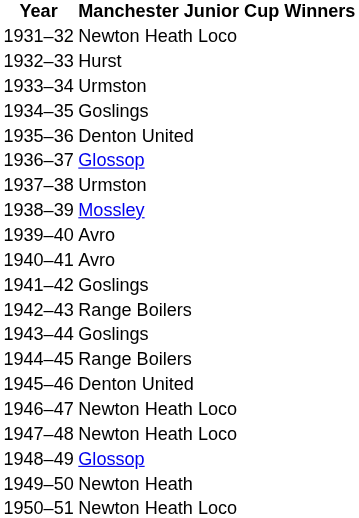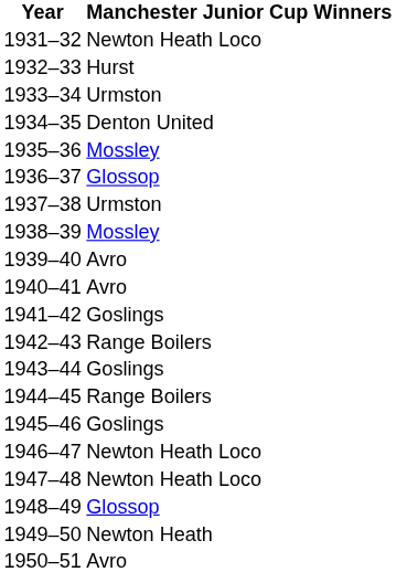1934–35 | Manchester Junior Cup Winners: Goslings -> Denton United
1935–36 | Manchester Junior Cup Winners: Denton United -> Mossley
1945–46 | Manchester Junior Cup Winners: Denton United -> Goslings
1950–51 | Manchester Junior Cup Winners: Newton Heath Loco -> Avro
